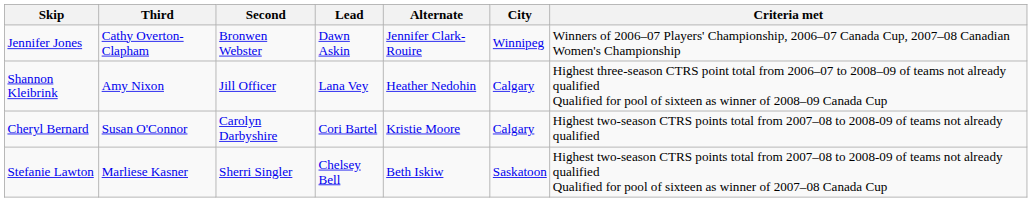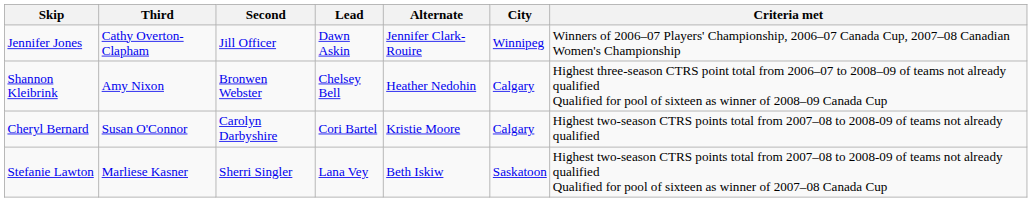Jennifer Jones | Second: Bronwen Webster -> Jill Officer
Shannon Kleibrink | Second: Jill Officer -> Bronwen Webster
Shannon Kleibrink | Lead: Lana Vey -> Chelsey Bell
Stefanie Lawton | Lead: Chelsey Bell -> Lana Vey
